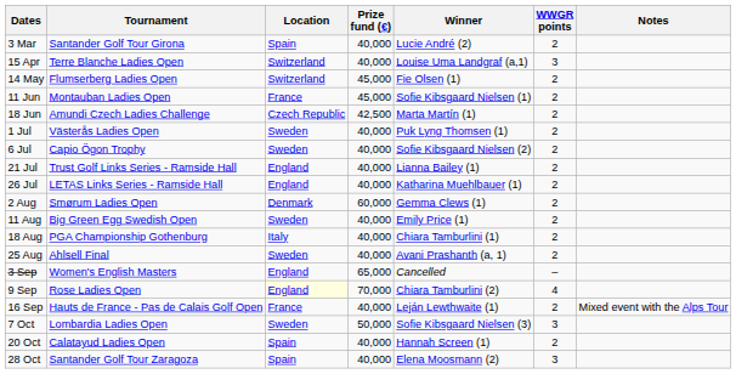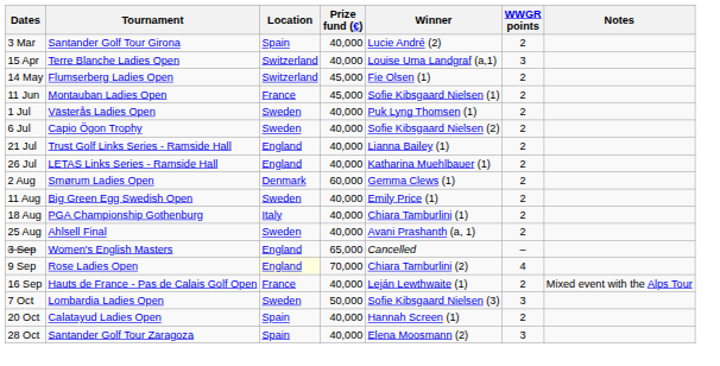- row: 18 Jun | Amundi Czech Ladies Challenge | Czech Republic | 42,500 | Marta Martín (1) | 2
